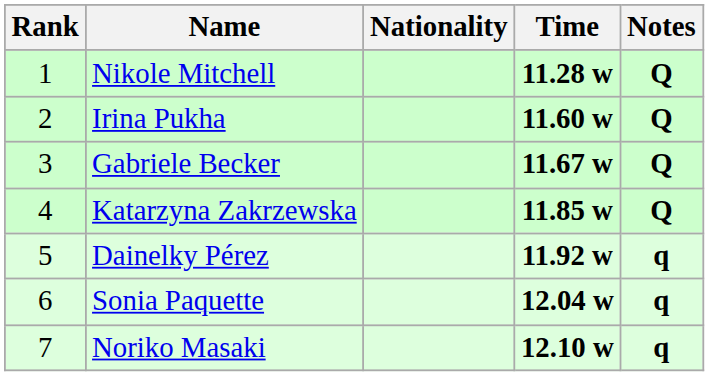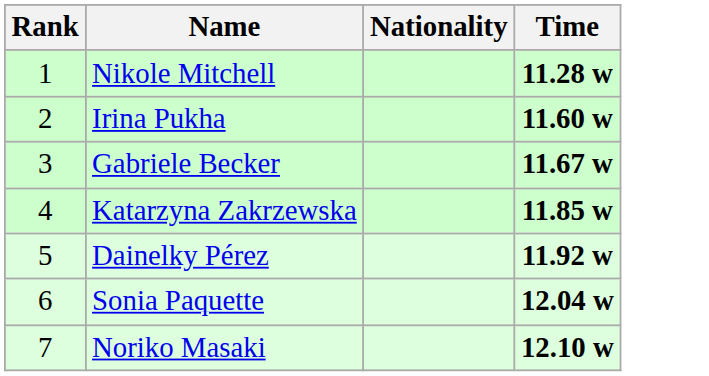- column: Notes | Q | Q | Q | Q | q | q | q
